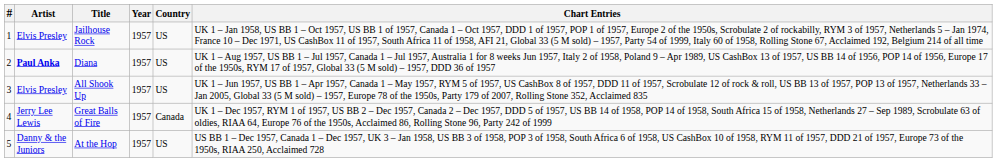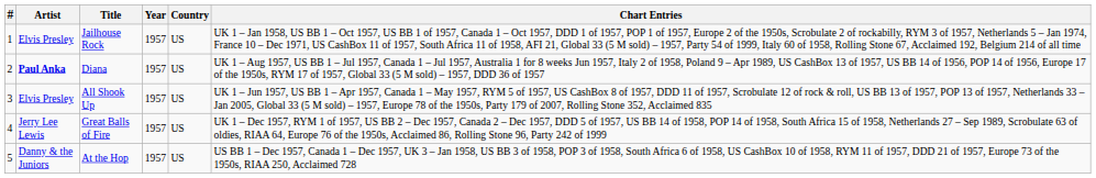Great Balls of Fire | Country: Canada -> US
